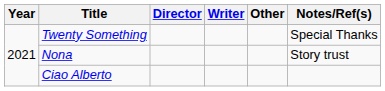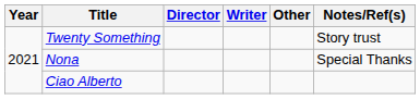Twenty Something | Notes/Ref(s): Special Thanks -> Story trust
Nona | Notes/Ref(s): Story trust -> Special Thanks
